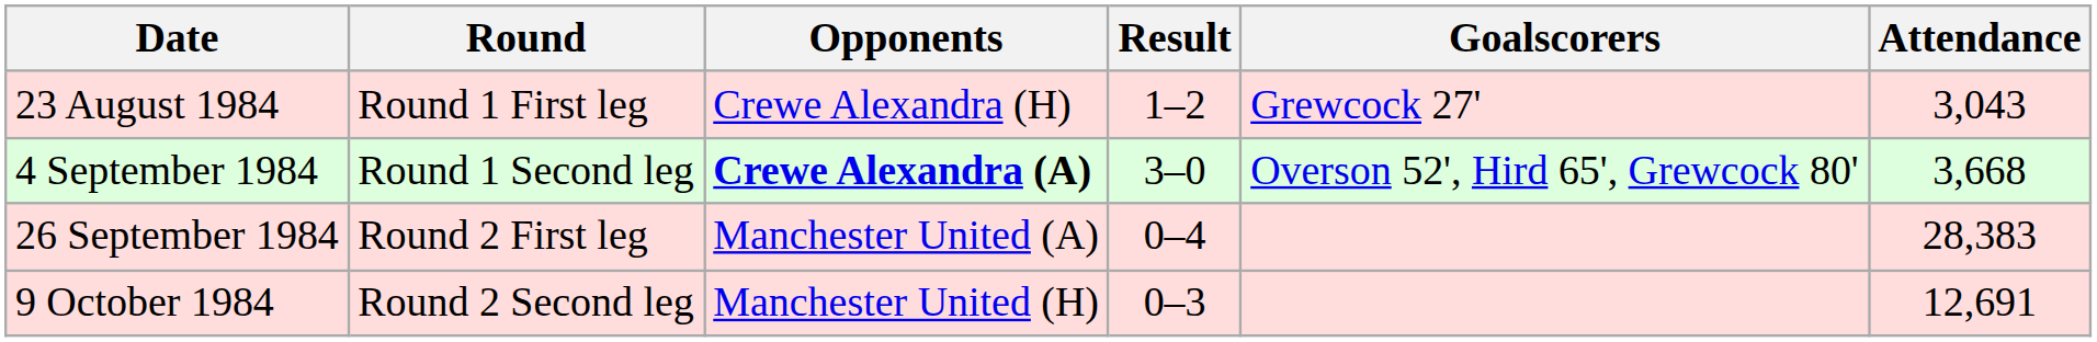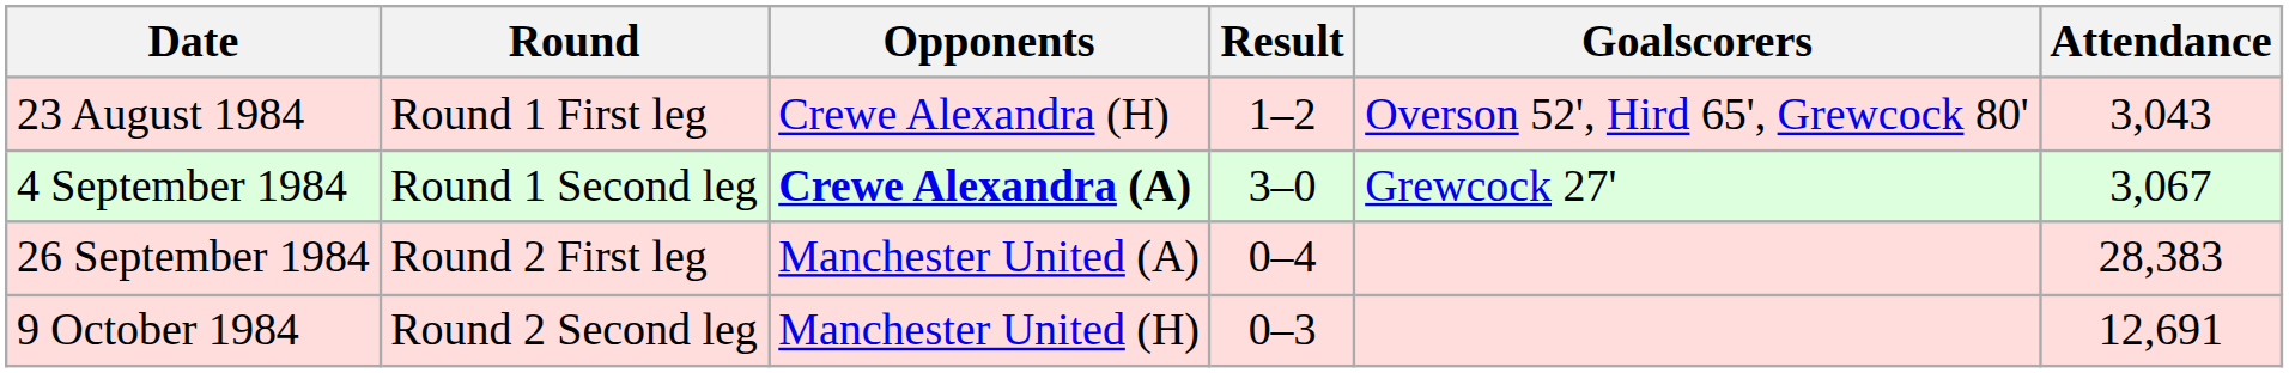23 August 1984 | Goalscorers: Grewcock 27' -> Overson 52', Hird 65', Grewcock 80'
4 September 1984 | Goalscorers: Overson 52', Hird 65', Grewcock 80' -> Grewcock 27'
4 September 1984 | Attendance: 3,668 -> 3,067
